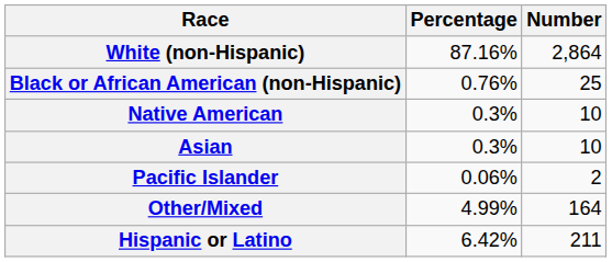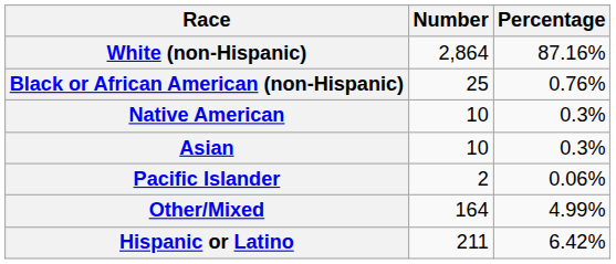columns swapped: Number <-> Percentage
